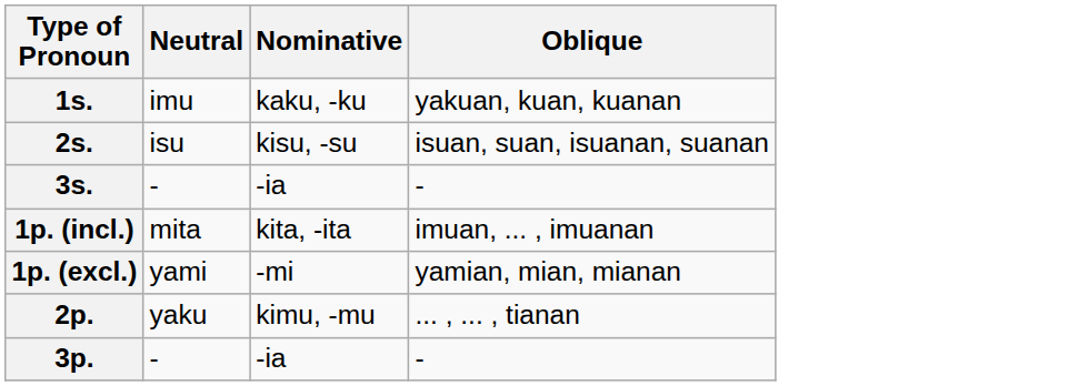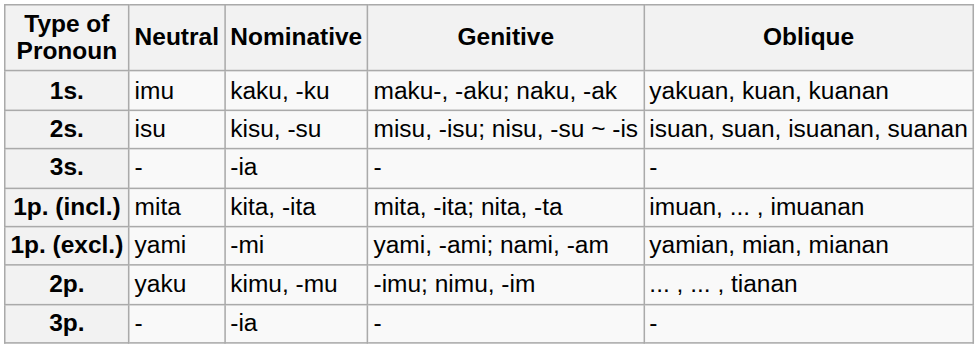+ column: Genitive | maku-, -aku; naku, -ak | misu, -isu; nisu, -su ~ -is | - | mita, -ita; nita, -ta | yami, -ami; nami, -am | -imu; nimu, -im | -
